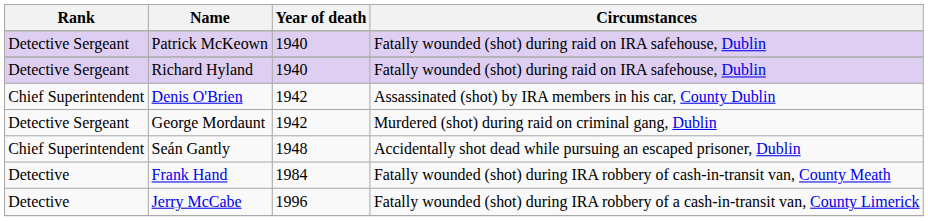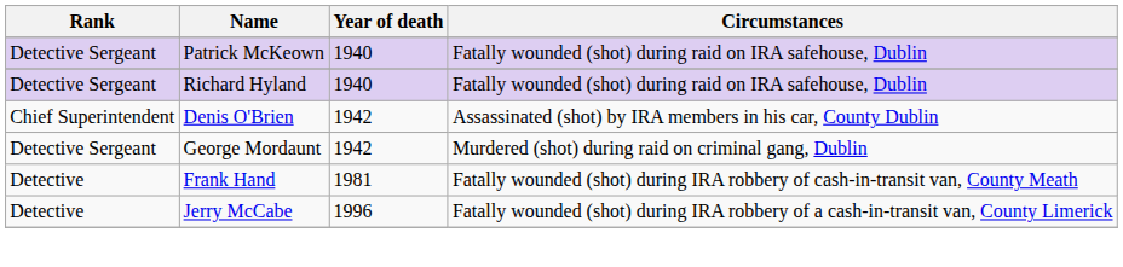- row: Chief Superintendent | Seán Gantly | 1948 | Accidentally shot dead while pursuing an escaped prisoner, Dublin
Frank Hand | Year of death: 1984 -> 1981
